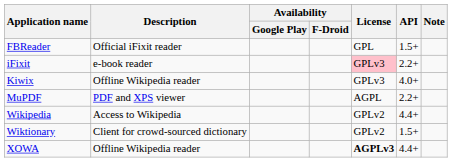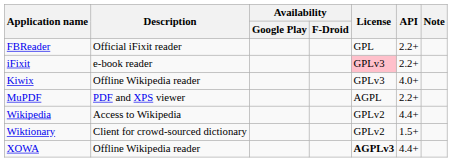FBReader | API: 1.5+ -> 2.2+
